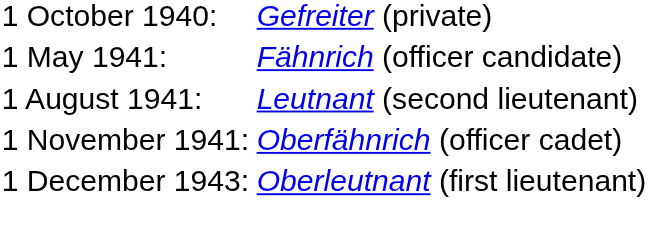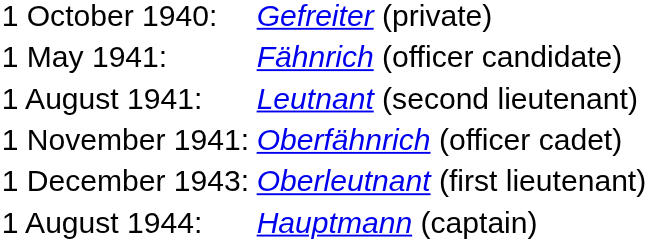+ row: 1 August 1944: | Hauptmann (captain)
